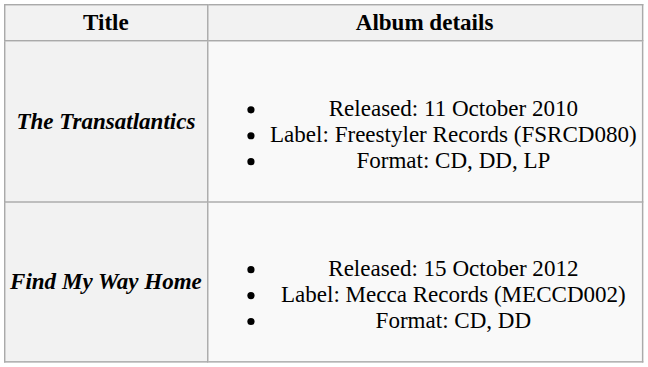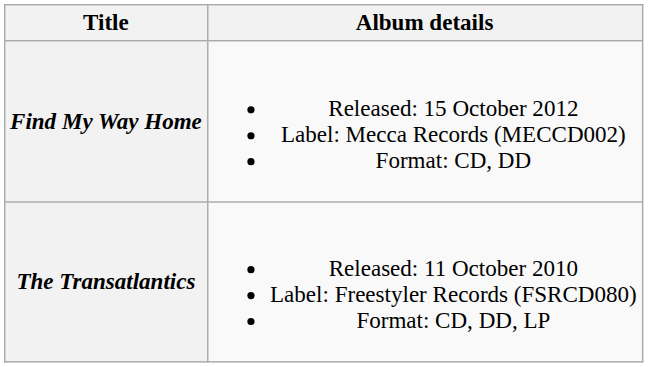rows swapped: The Transatlantics <-> Find My Way Home
